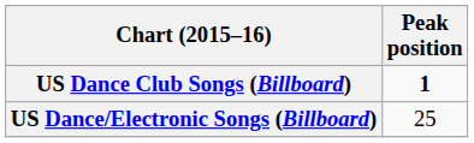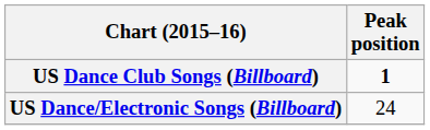US Dance/Electronic Songs (Billboard) | Peak position: 25 -> 24
